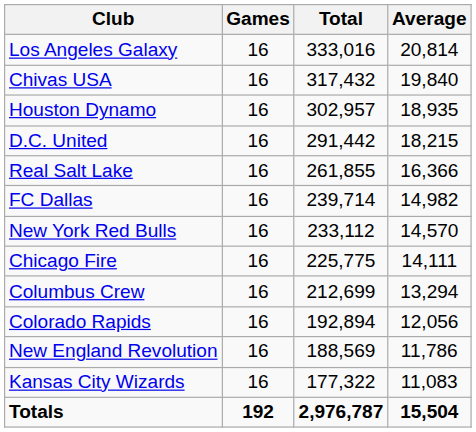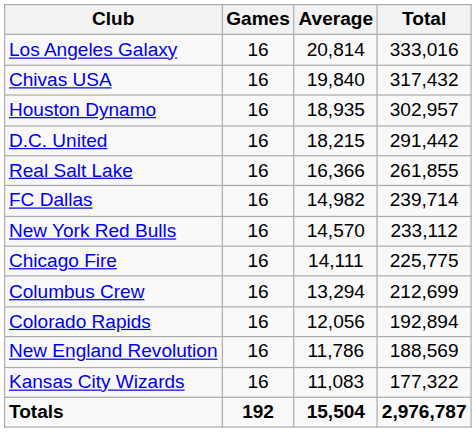columns swapped: Total <-> Average
